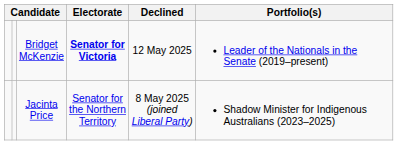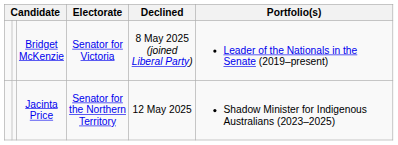Bridget McKenzie | Electorate: bold -> normal
Bridget McKenzie | Declined: 12 May 2025 -> 8 May 2025 (joined Liberal Party)
Jacinta Price | Declined: 8 May 2025 (joined Liberal Party) -> 12 May 2025
